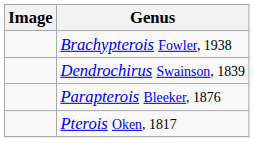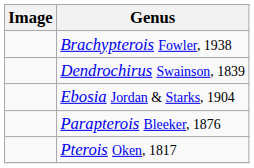+ row: Ebosia Jordan & Starks, 1904
